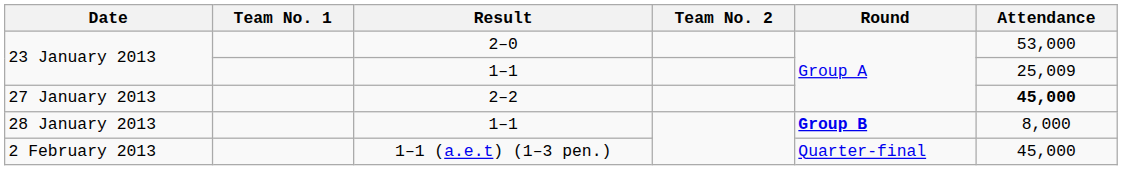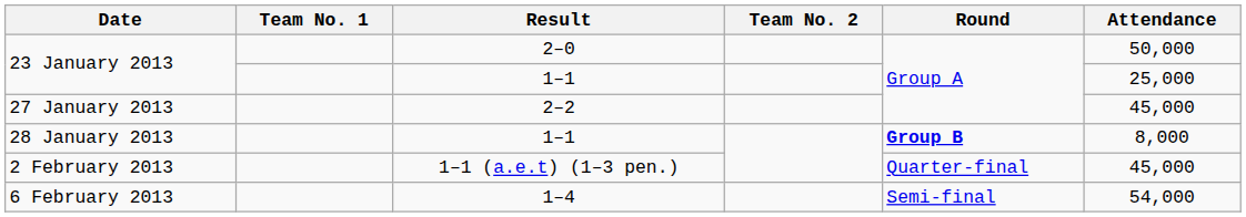23 January 2013 / 2–0 | Attendance: 53,000 -> 50,000
23 January 2013 / 1–1 | Attendance: 25,009 -> 25,000
27 January 2013 | Attendance: bold -> normal
+ row: 6 February 2013 | 1–4 | Semi-final | 54,000
